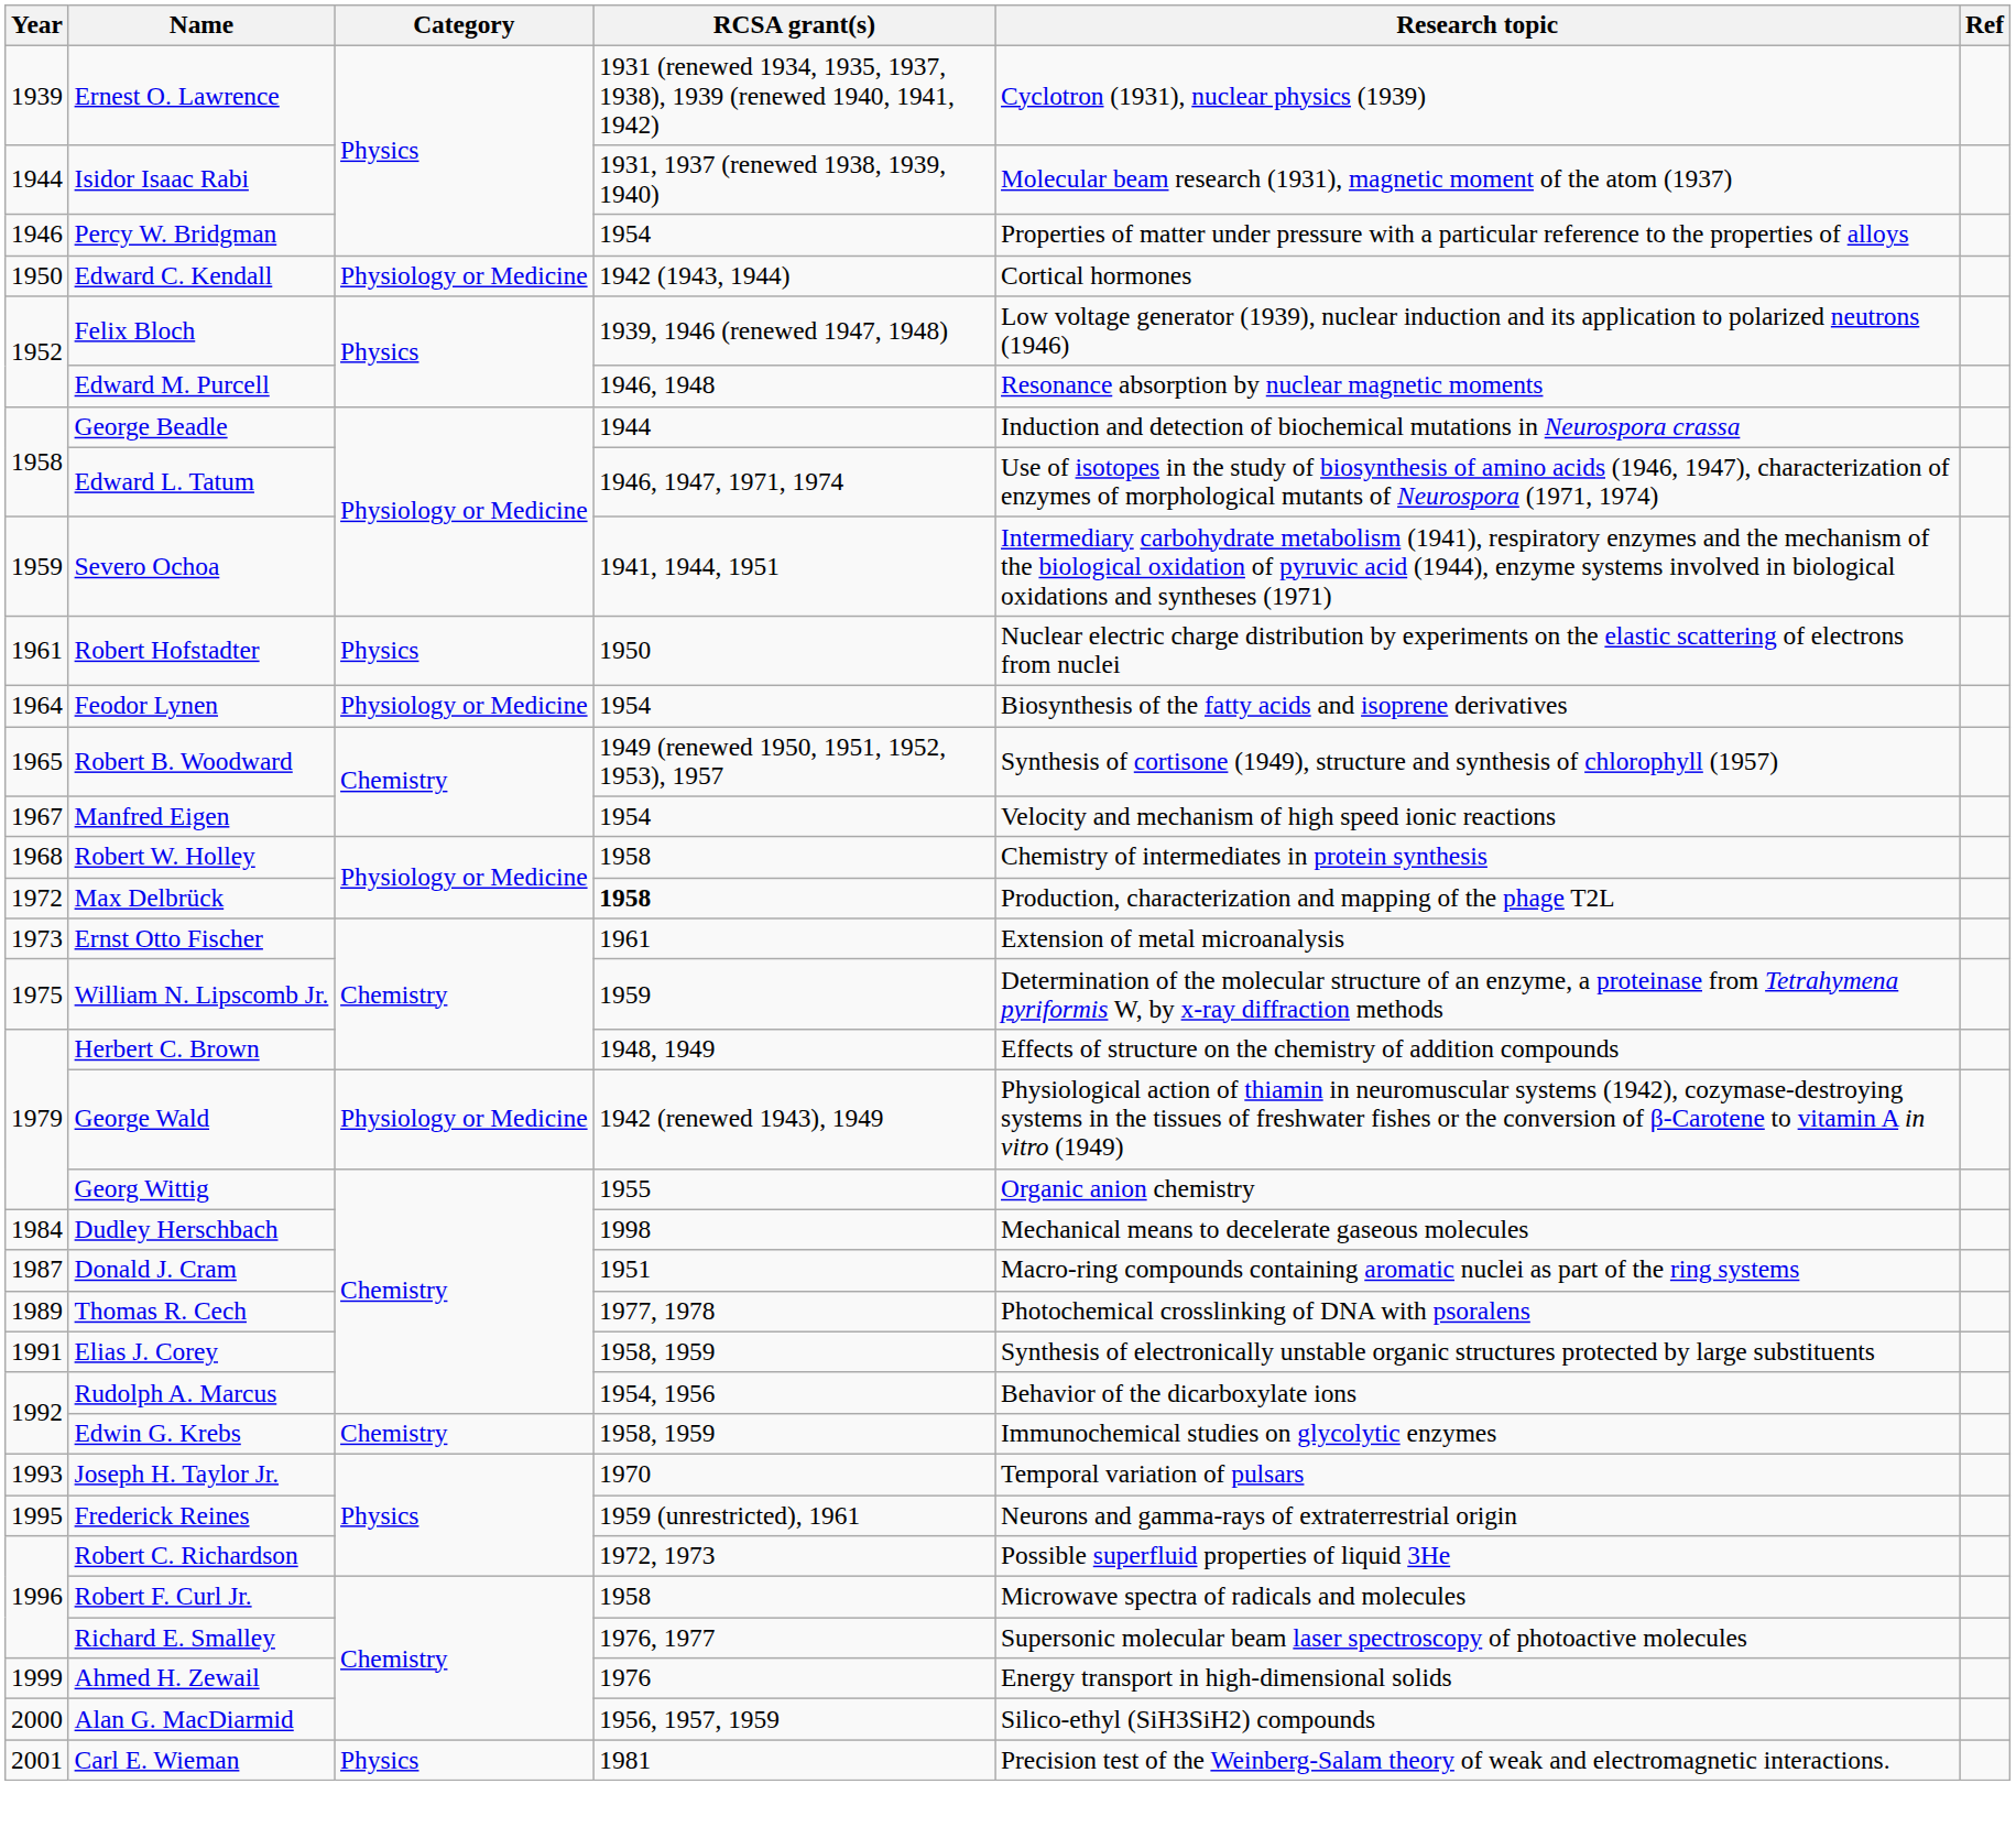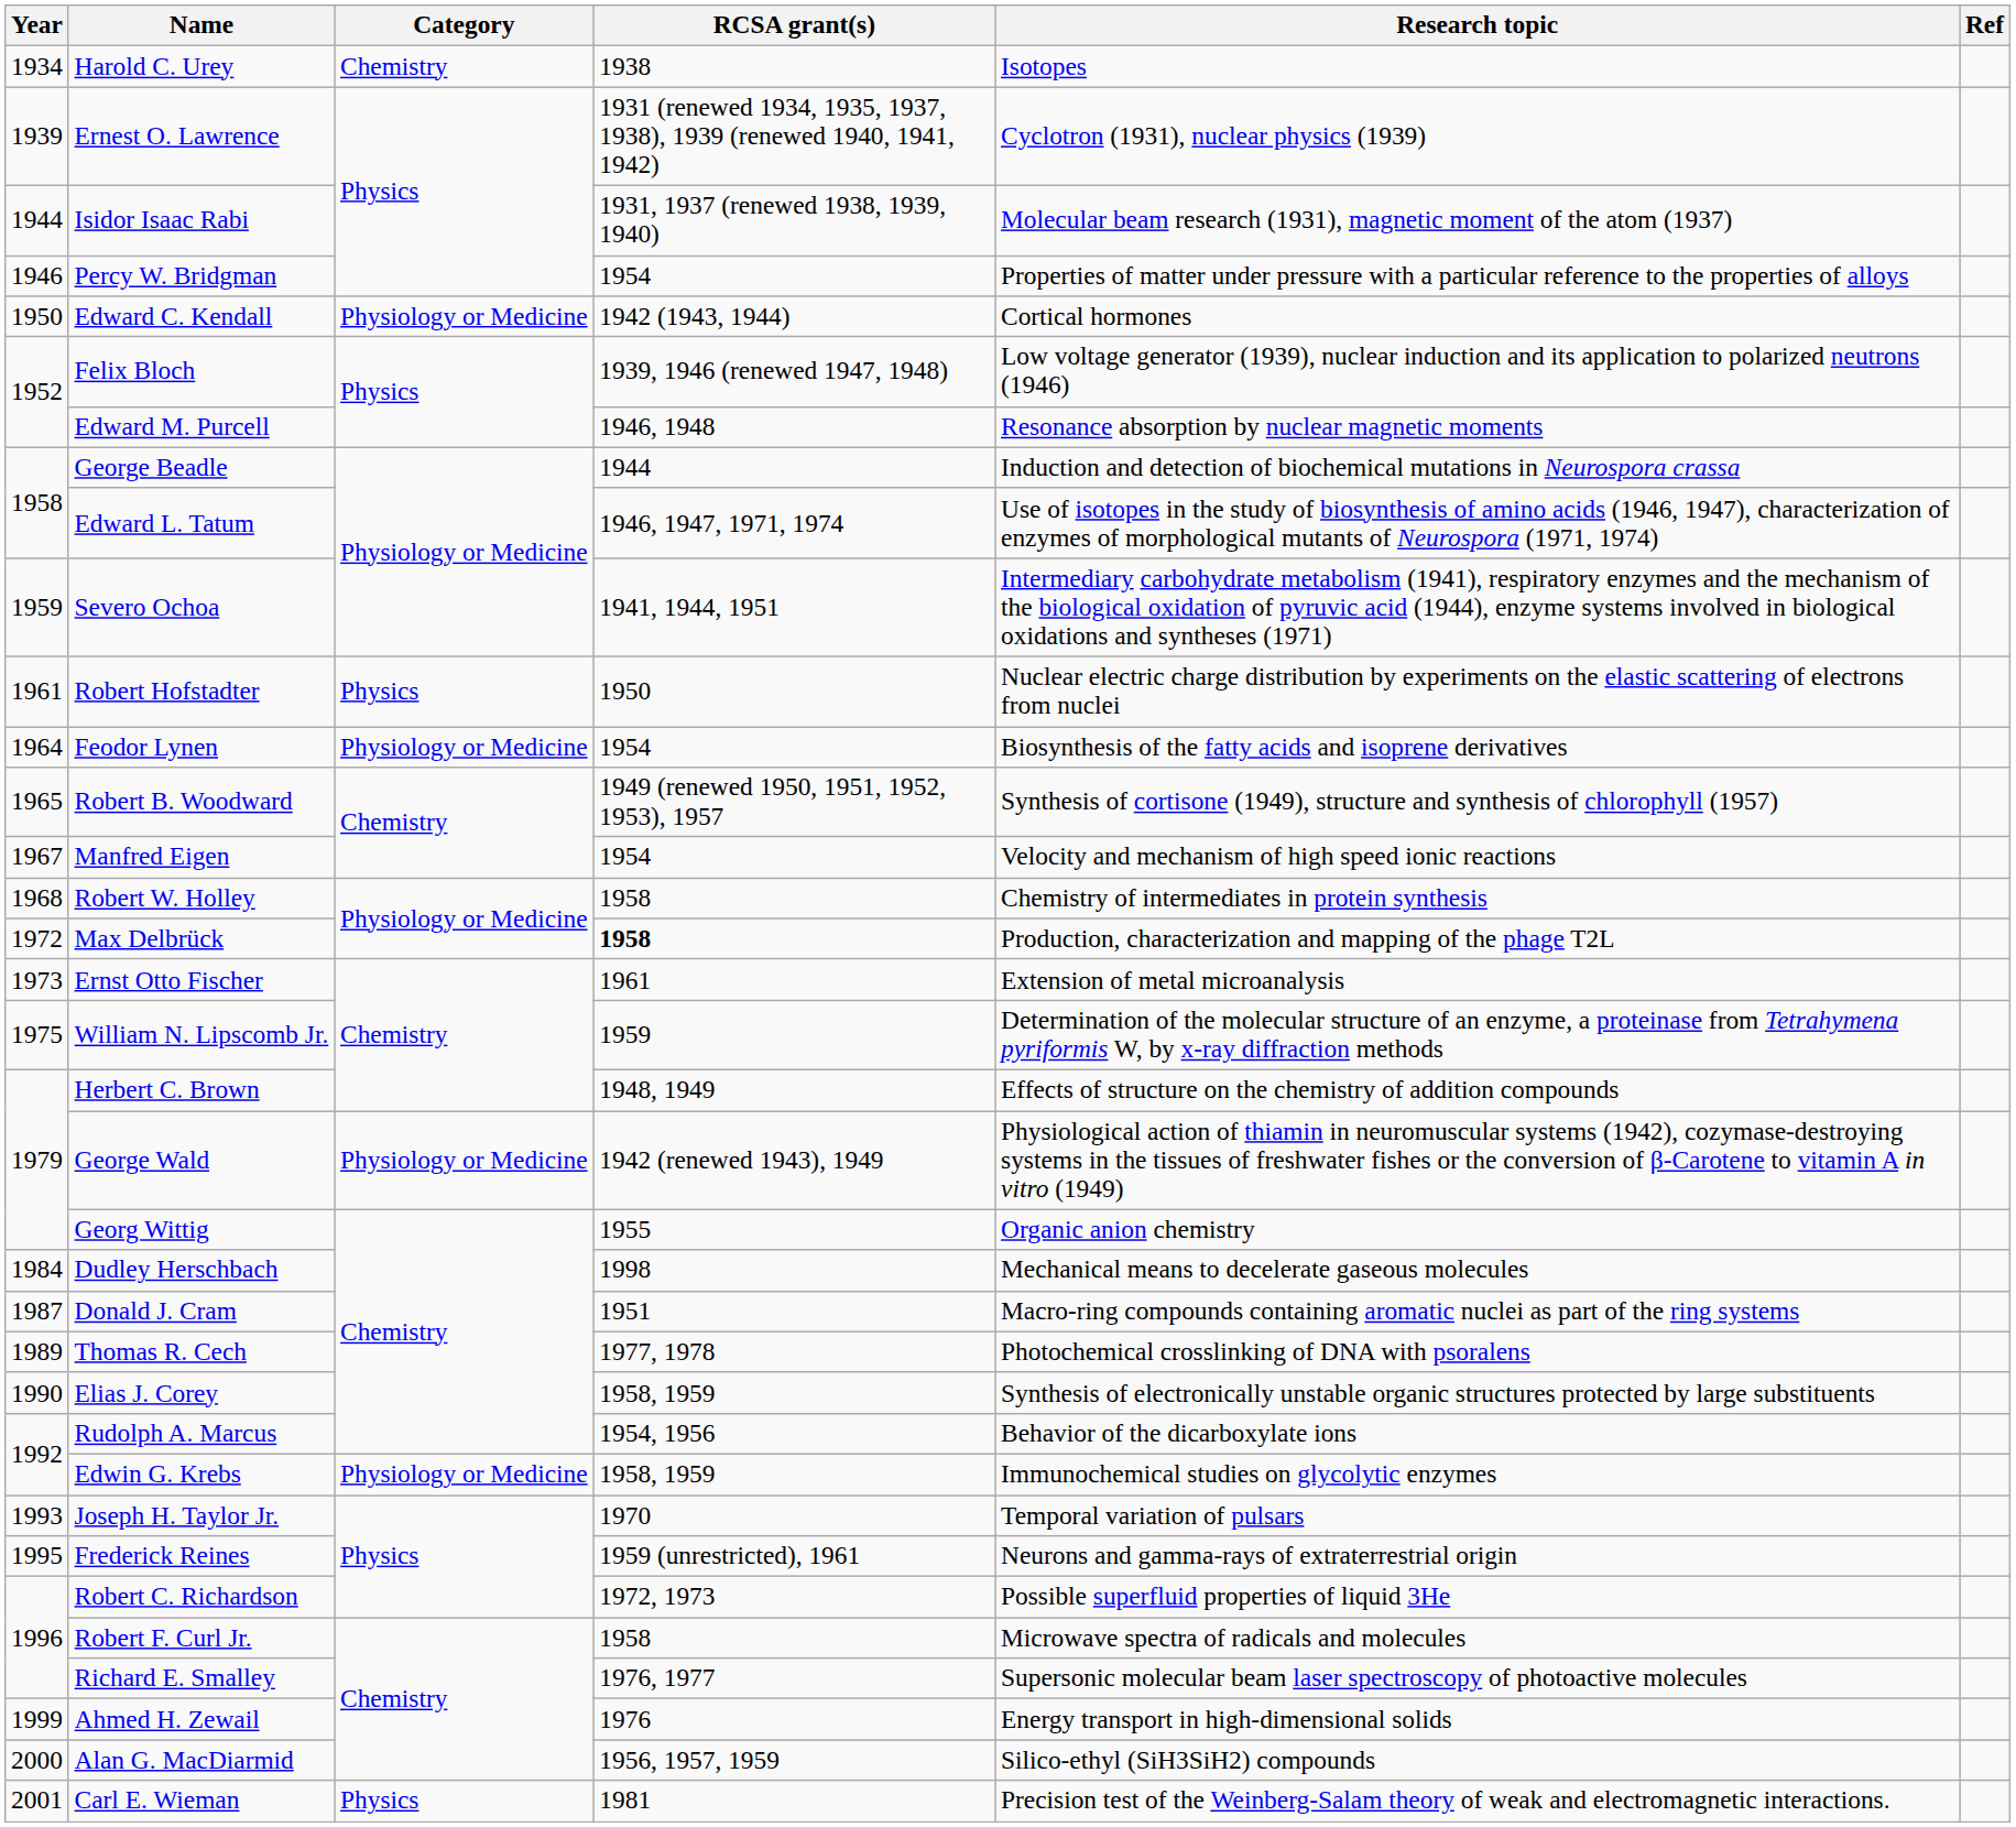+ row: 1934 | Harold C. Urey | Chemistry | 1938 | Isotopes
Elias J. Corey | Year: 1991 -> 1990
Edwin G. Krebs | Category: Chemistry -> Physiology or Medicine
